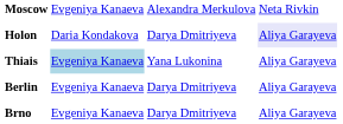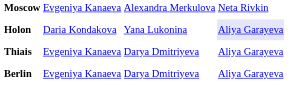Holon | column 3: Darya Dmitriyeva -> Yana Lukonina
Thiais | column 2: lightblue background -> no background
Thiais | column 3: Yana Lukonina -> Darya Dmitriyeva
- row: Brno | Evgeniya Kanaeva | Darya Dmitriyeva | Aliya Garayeva
